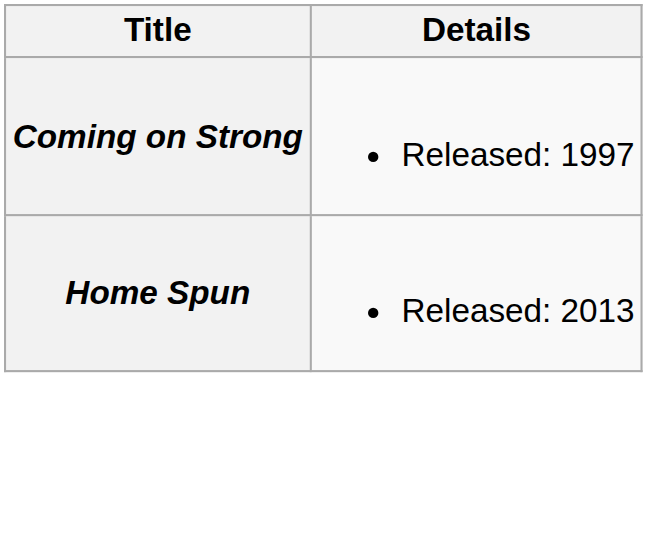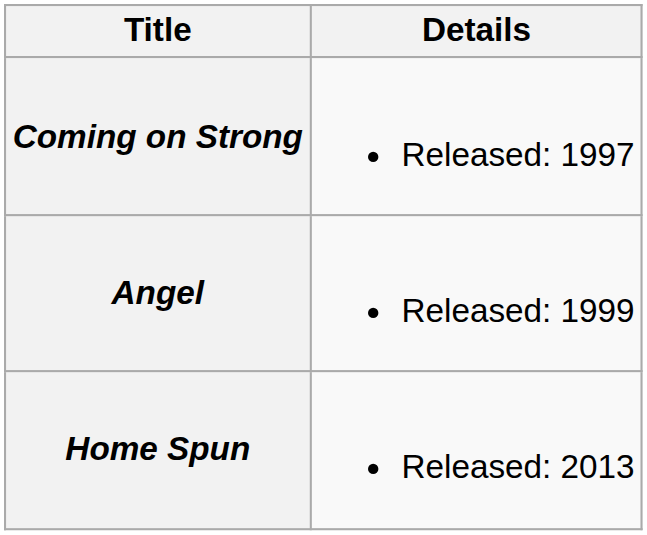+ row: Angel | Released: 1999
